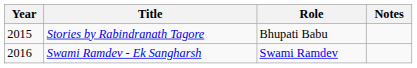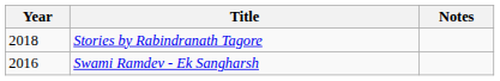- column: Role | Bhupati Babu | Swami Ramdev
Stories by Rabindranath Tagore | Year: 2015 -> 2018
